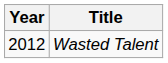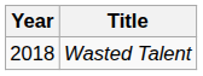Wasted Talent | Year: 2012 -> 2018
